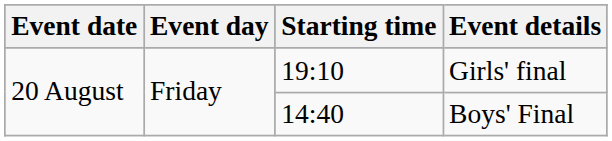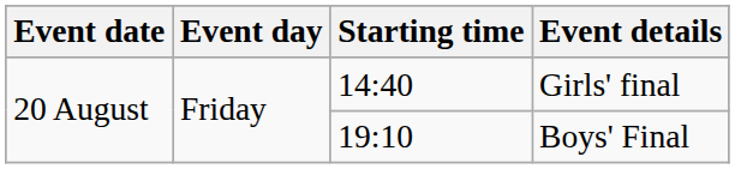Girls' final | Starting time: 19:10 -> 14:40
Boys' Final | Starting time: 14:40 -> 19:10
